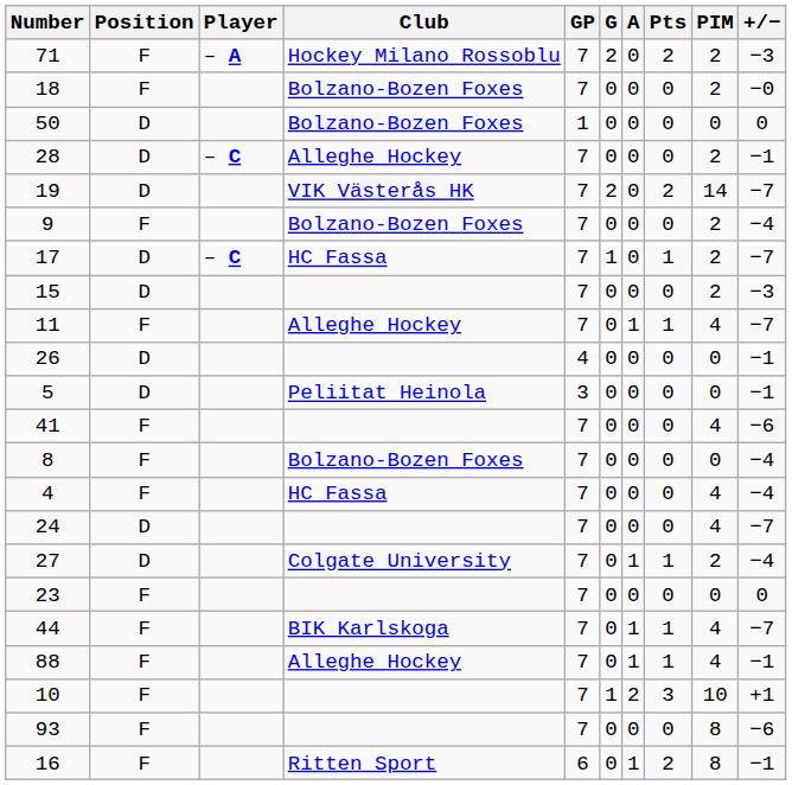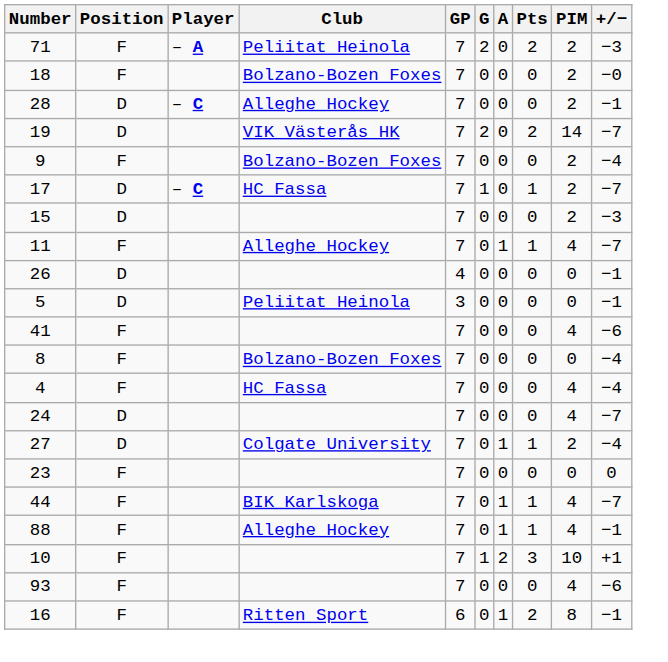71 | Club: Hockey Milano Rossoblu -> Peliitat Heinola
- row: 50 | D | Bolzano-Bozen Foxes | 1 | 0 | 0 | 0 | 0 | 0
93 | PIM: 8 -> 4
